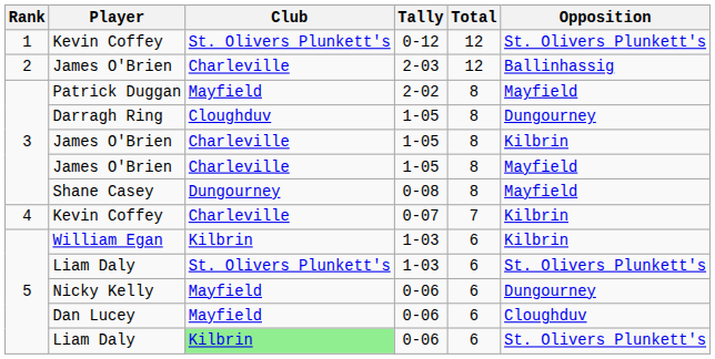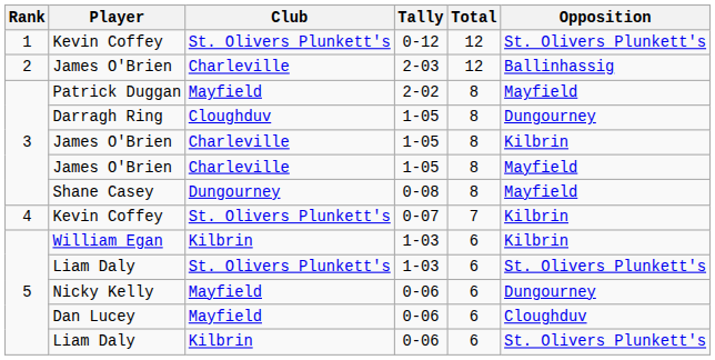Kevin Coffey / 0-07 | Club: Charleville -> St. Olivers Plunkett's
Liam Daly / 0-06 | Club: lightgreen background -> no background
